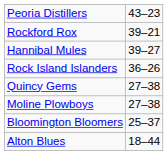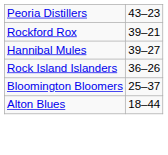- row: Quincy Gems | 27–38
- row: Moline Plowboys | 27–38
